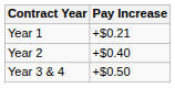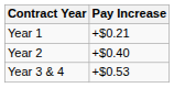Year 3 & 4 | Pay Increase: +$0.50 -> +$0.53
